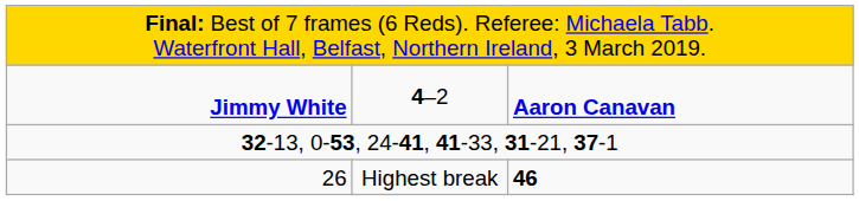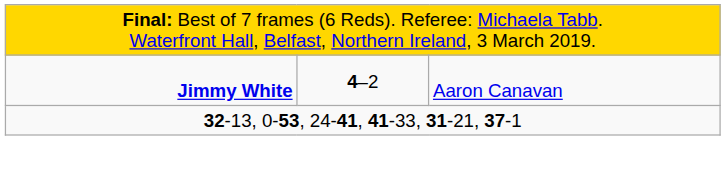Jimmy White | column 3: bold -> normal
- row: 26 | Highest break | 46
